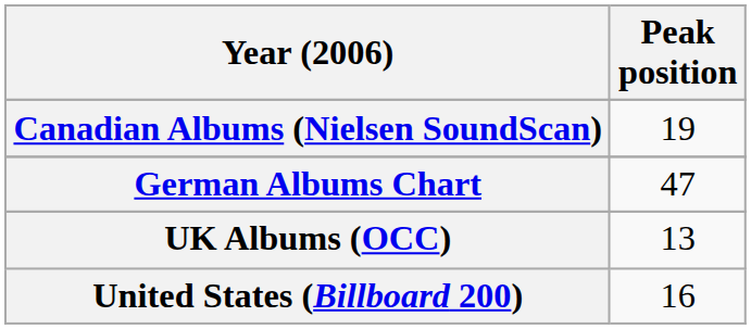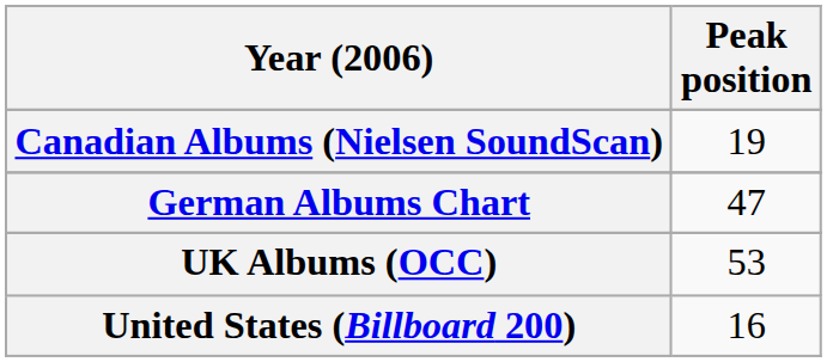UK Albums (OCC) | Peak position: 13 -> 53
